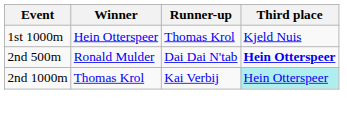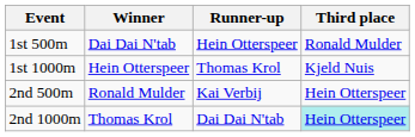+ row: 1st 500m | Dai Dai N'tab | Hein Otterspeer | Ronald Mulder
2nd 500m | Runner-up: Dai Dai N'tab -> Kai Verbij
2nd 500m | Third place: bold -> normal
2nd 1000m | Runner-up: Kai Verbij -> Dai Dai N'tab
